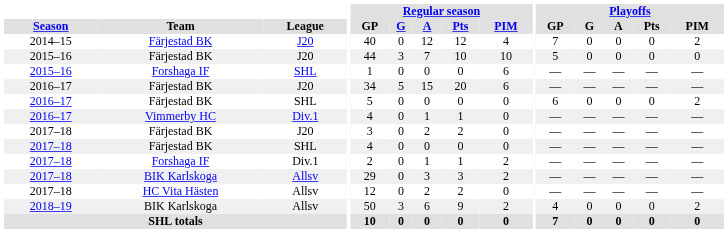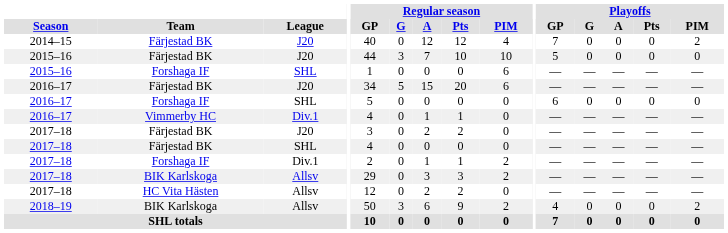2016–17 / SHL | Team: Färjestad BK -> Forshaga IF
2016–17 / SHL | Playoffs / PIM: 2 -> 0
